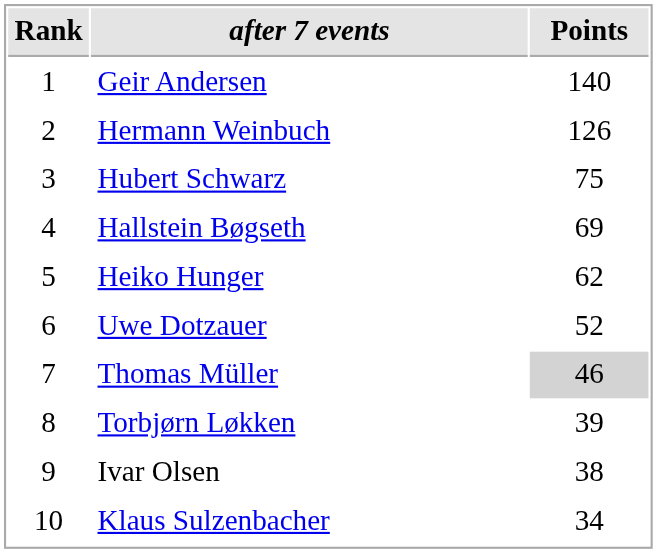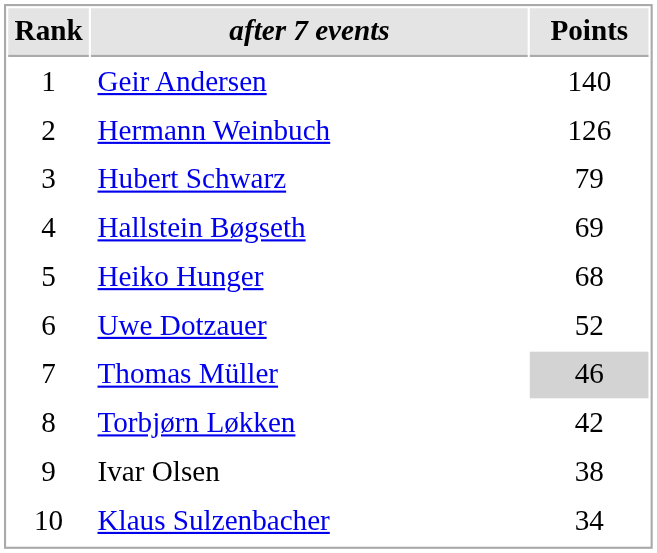Hubert Schwarz | Points: 75 -> 79
Heiko Hunger | Points: 62 -> 68
Torbjørn Løkken | Points: 39 -> 42
